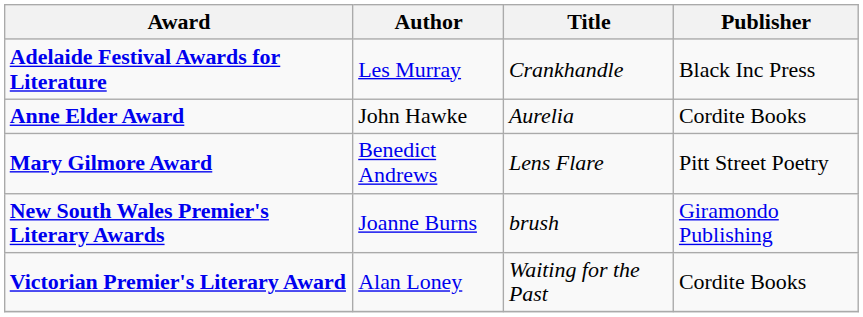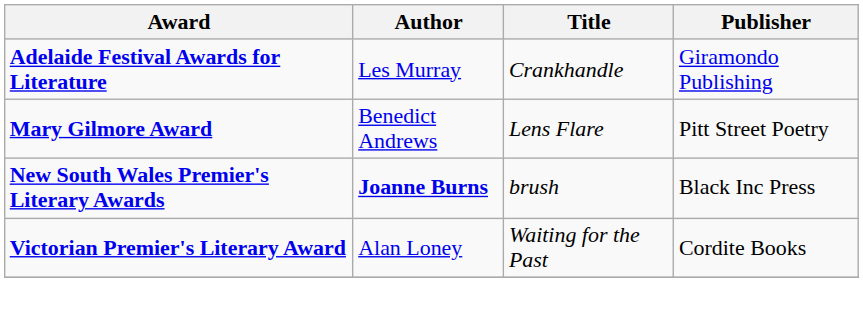Adelaide Festival Awards for Literature | Publisher: Black Inc Press -> Giramondo Publishing
- row: Anne Elder Award | John Hawke | Aurelia | Cordite Books
New South Wales Premier's Literary Awards | Author: normal -> bold
New South Wales Premier's Literary Awards | Publisher: Giramondo Publishing -> Black Inc Press
